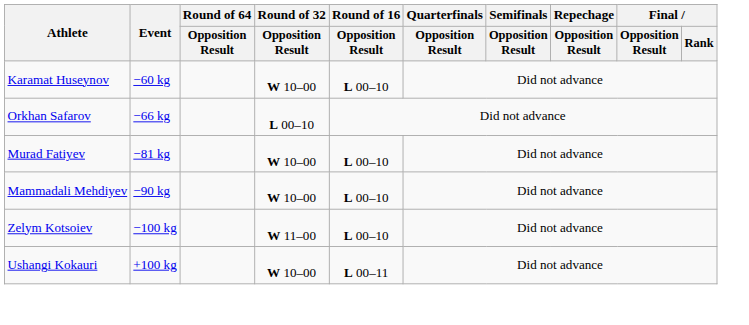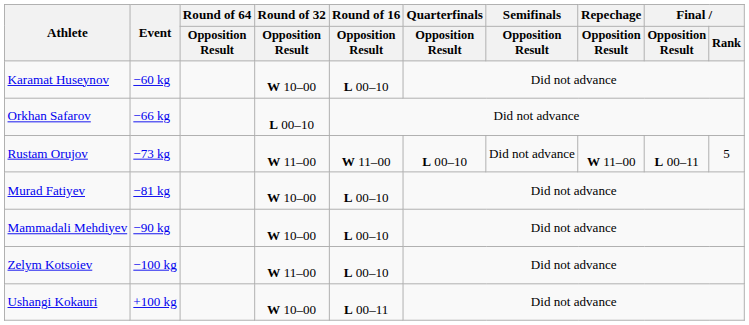+ row: Rustam Orujov | −73 kg | W 11–00 | W 11–00 | L 00–10 | Did not advance | W 11–00 | L 00–11 | 5
